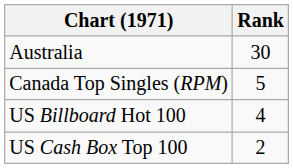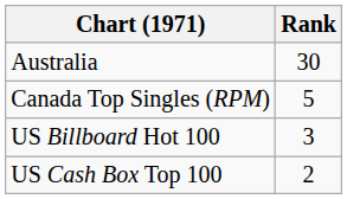US Billboard Hot 100 | Rank: 4 -> 3
